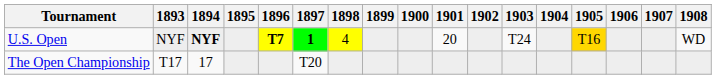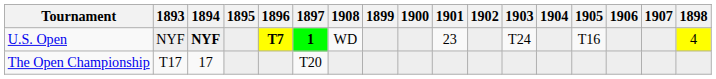columns swapped: 1898 <-> 1908
U.S. Open | 1901: 20 -> 23
U.S. Open | 1905: gold background -> no background
